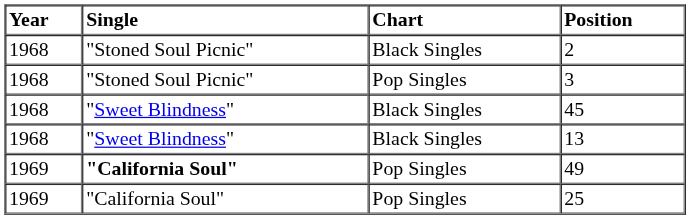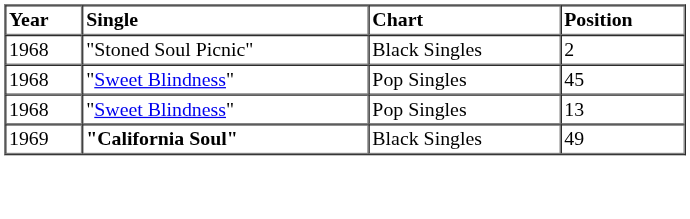- row: 1968 | "Stoned Soul Picnic" | Pop Singles | 3
45 | Chart: Black Singles -> Pop Singles
13 | Chart: Black Singles -> Pop Singles
49 | Chart: Pop Singles -> Black Singles
- row: 1969 | "California Soul" | Pop Singles | 25
